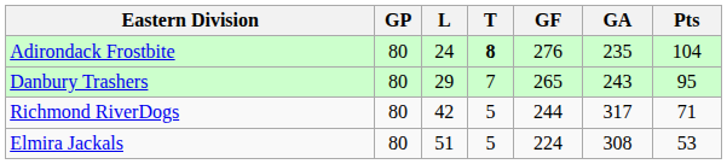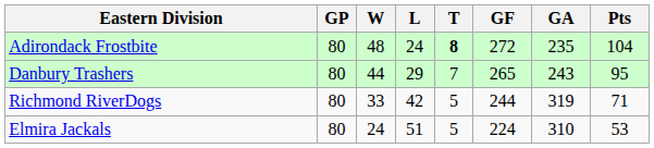+ column: W | 48 | 44 | 33 | 24
Adirondack Frostbite | GF: 276 -> 272
Richmond RiverDogs | GA: 317 -> 319
Elmira Jackals | GA: 308 -> 310
